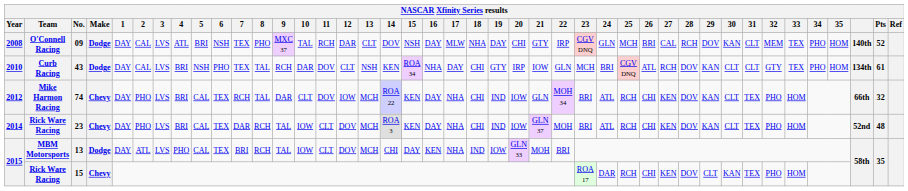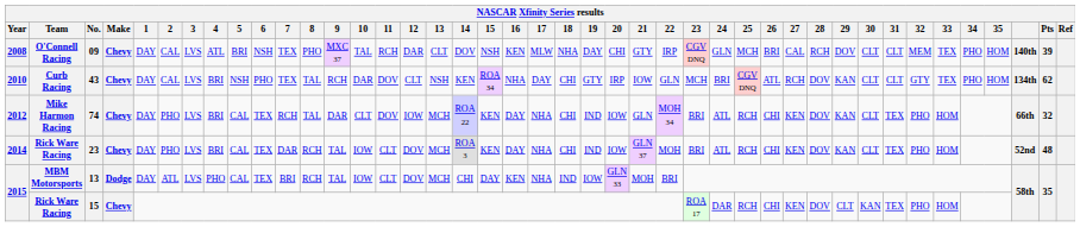09 | Make: Dodge -> Chevy
09 | 16: DAY -> KEN
09 | 30: KAN -> CLT
09 | Pts: 52 -> 39
43 | Make: Dodge -> Chevy
43 | Pts: 61 -> 62
